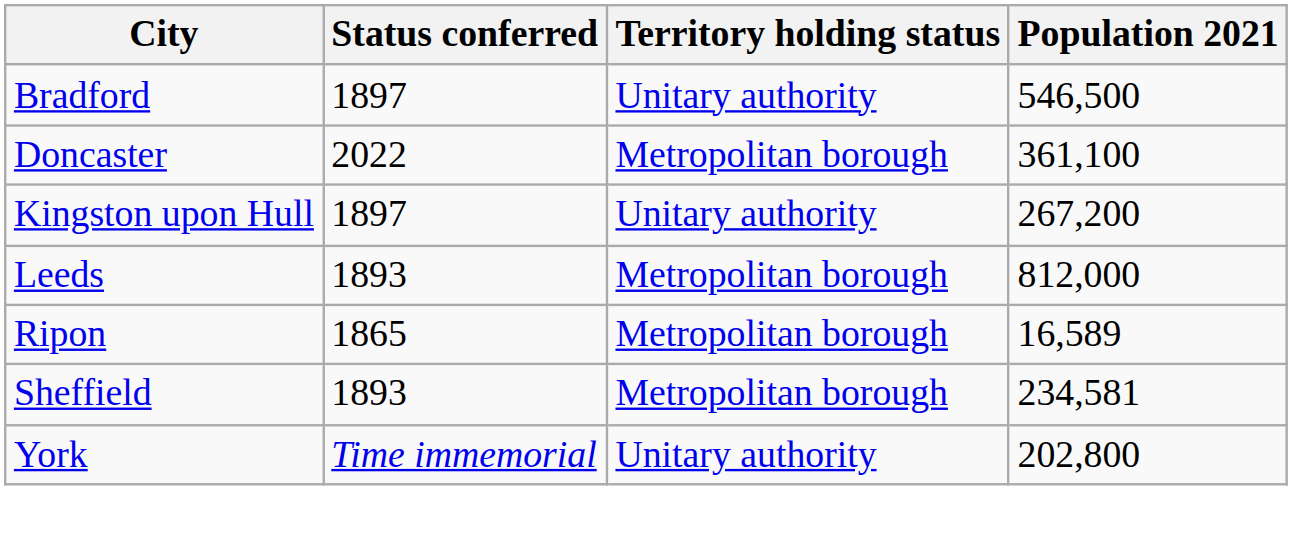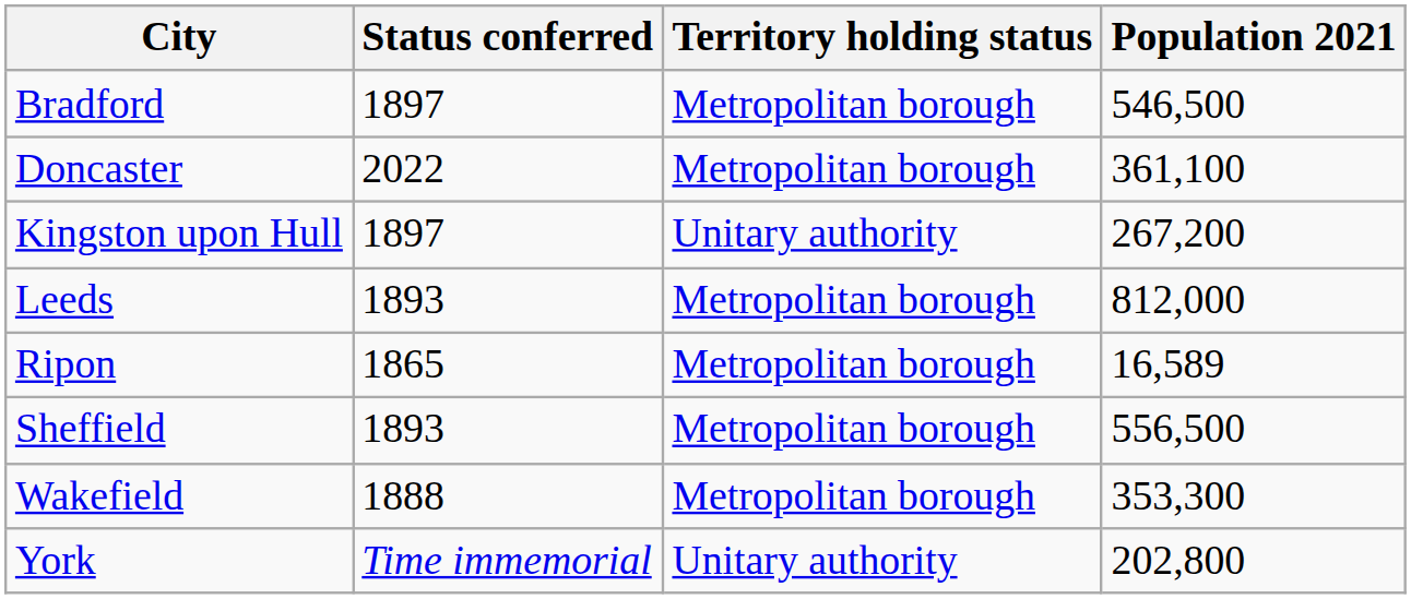Bradford | Territory holding status: Unitary authority -> Metropolitan borough
Sheffield | Population 2021: 234,581 -> 556,500
+ row: Wakefield | 1888 | Metropolitan borough | 353,300
